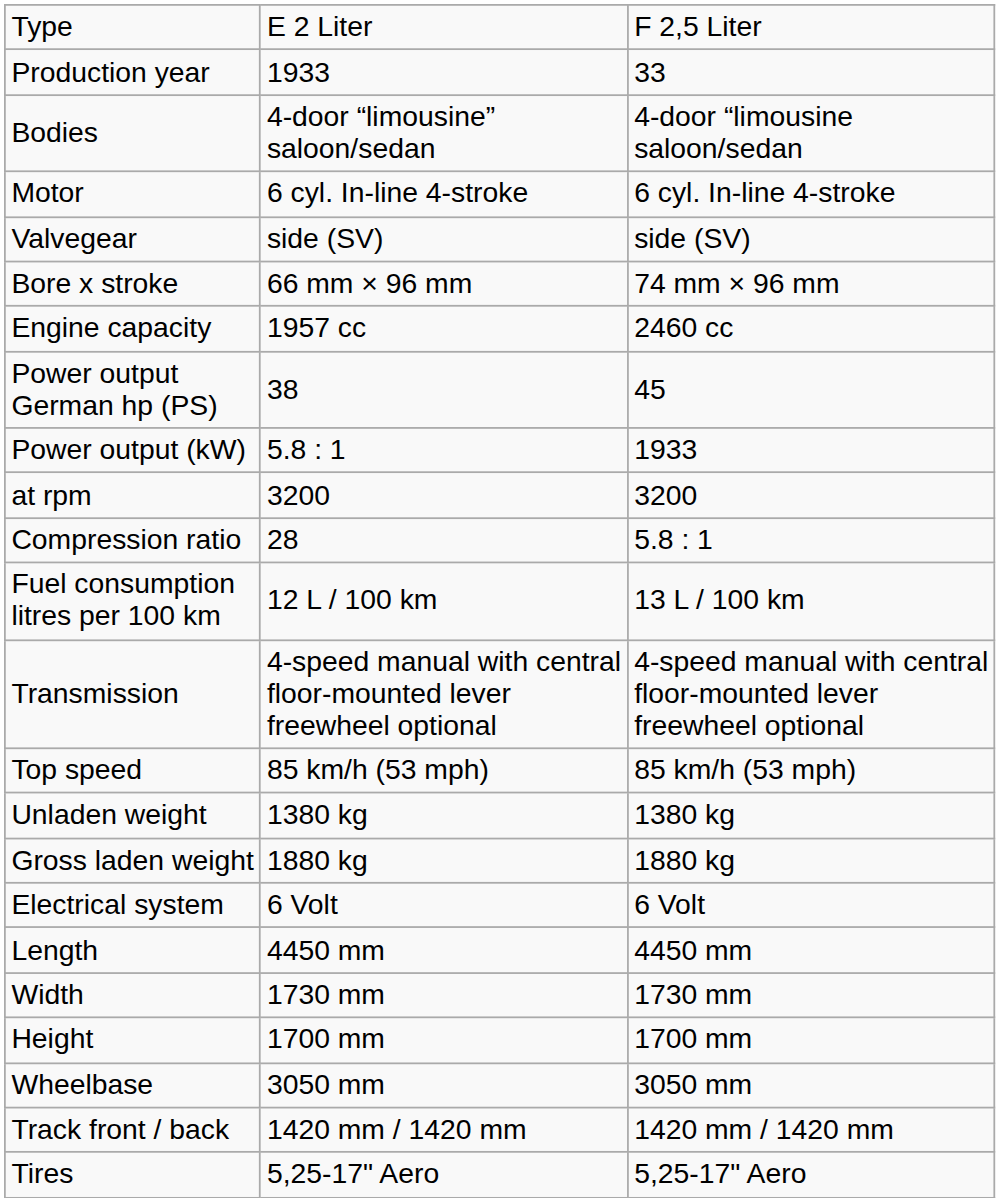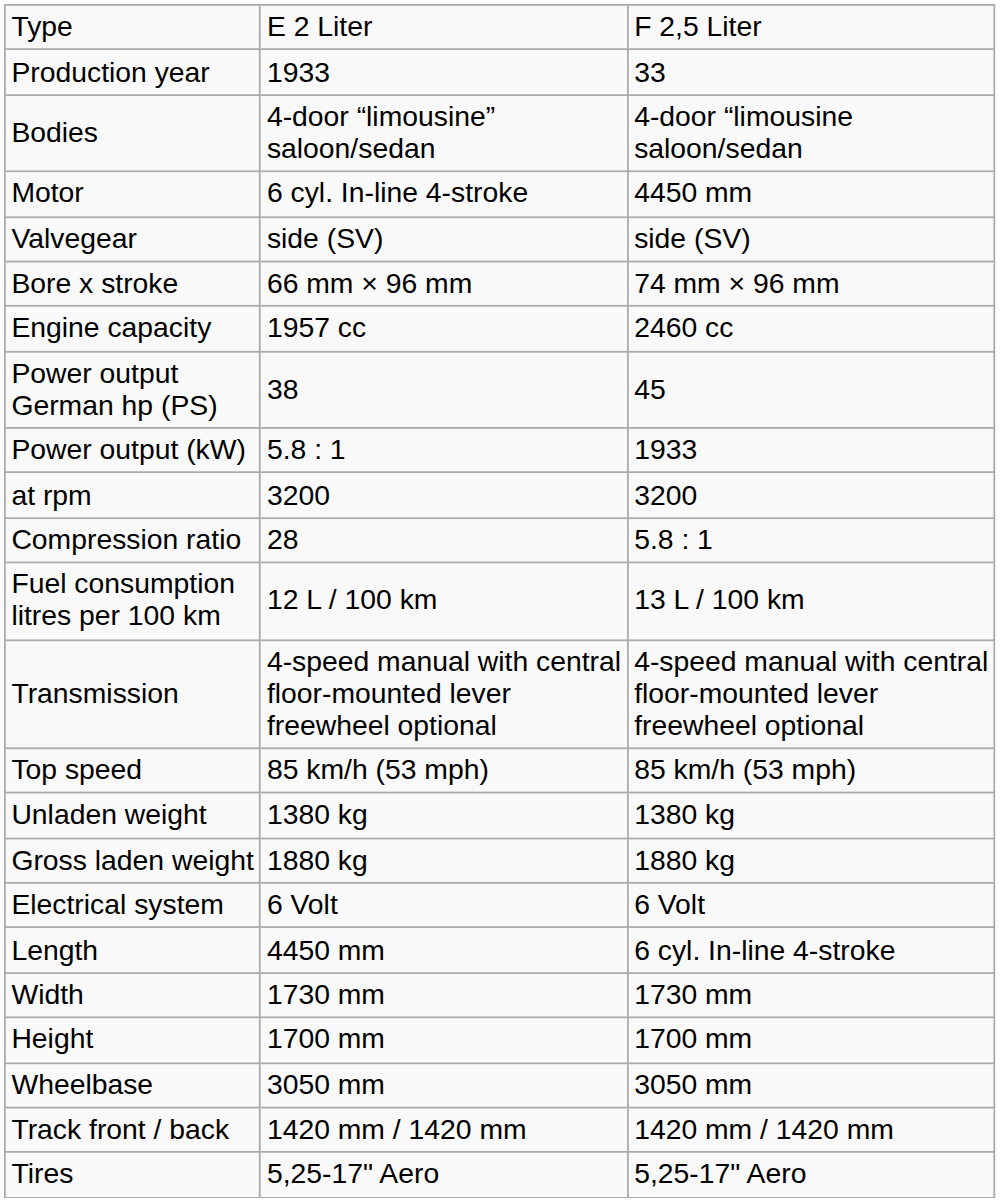Motor | column 3: 6 cyl. In-line 4-stroke -> 4450 mm
Length | column 3: 4450 mm -> 6 cyl. In-line 4-stroke
